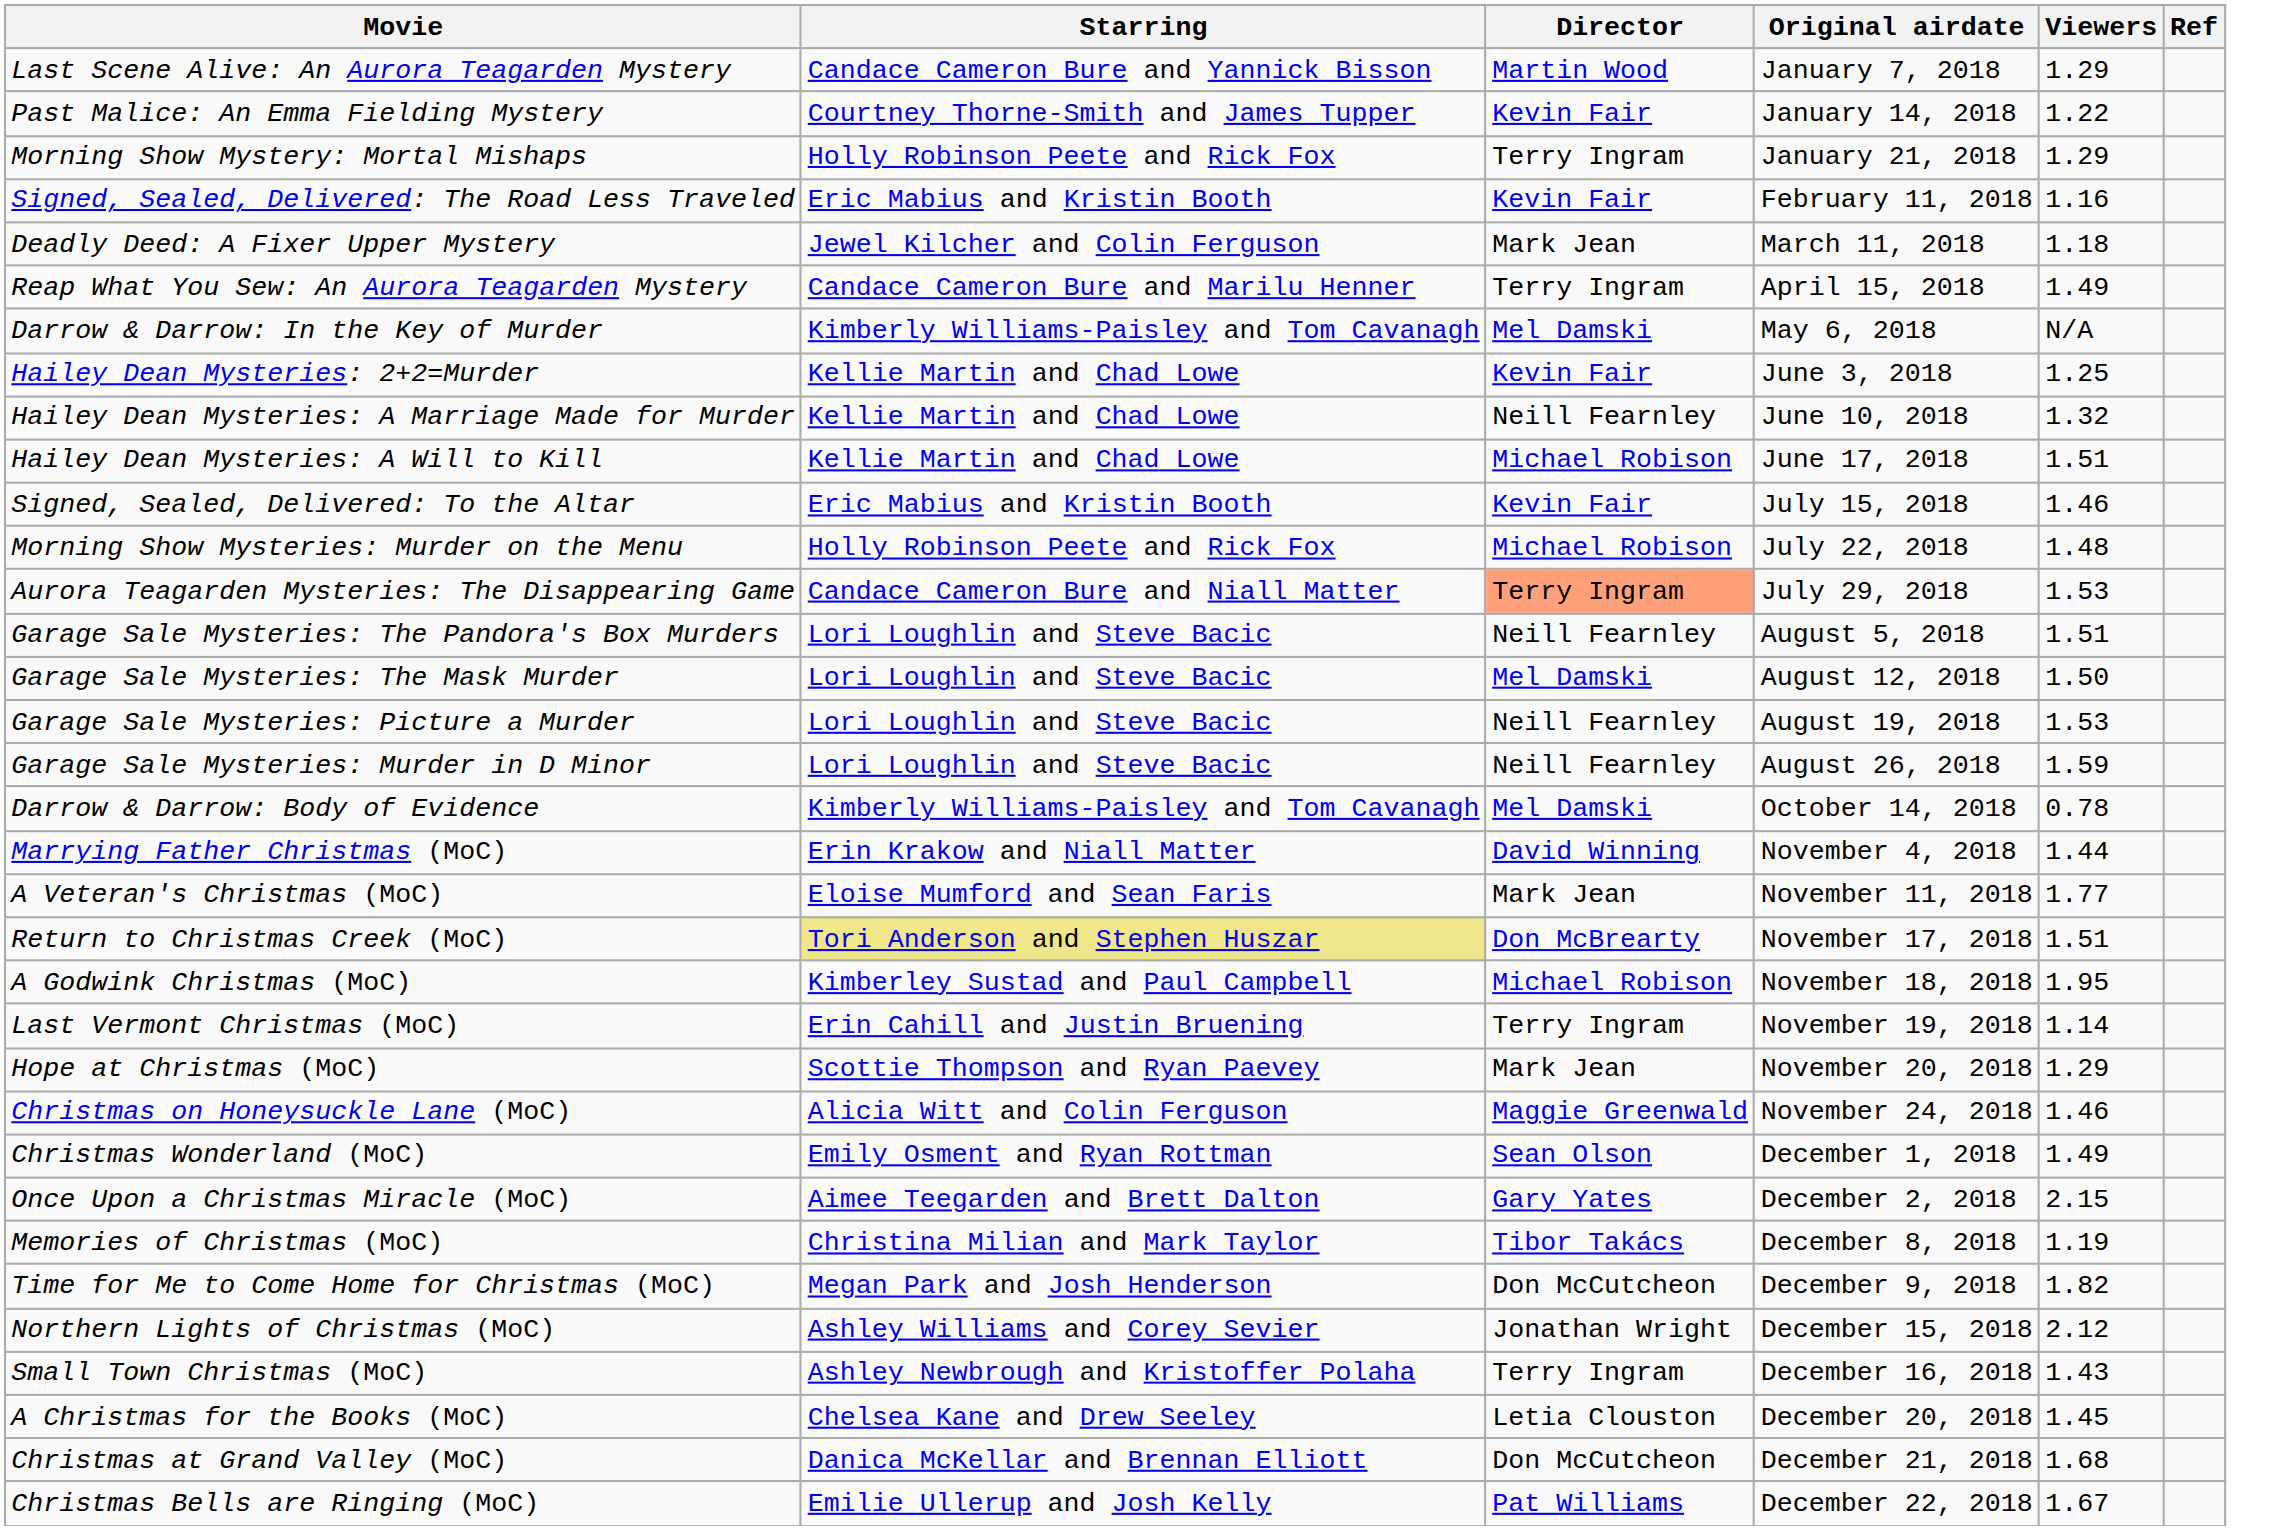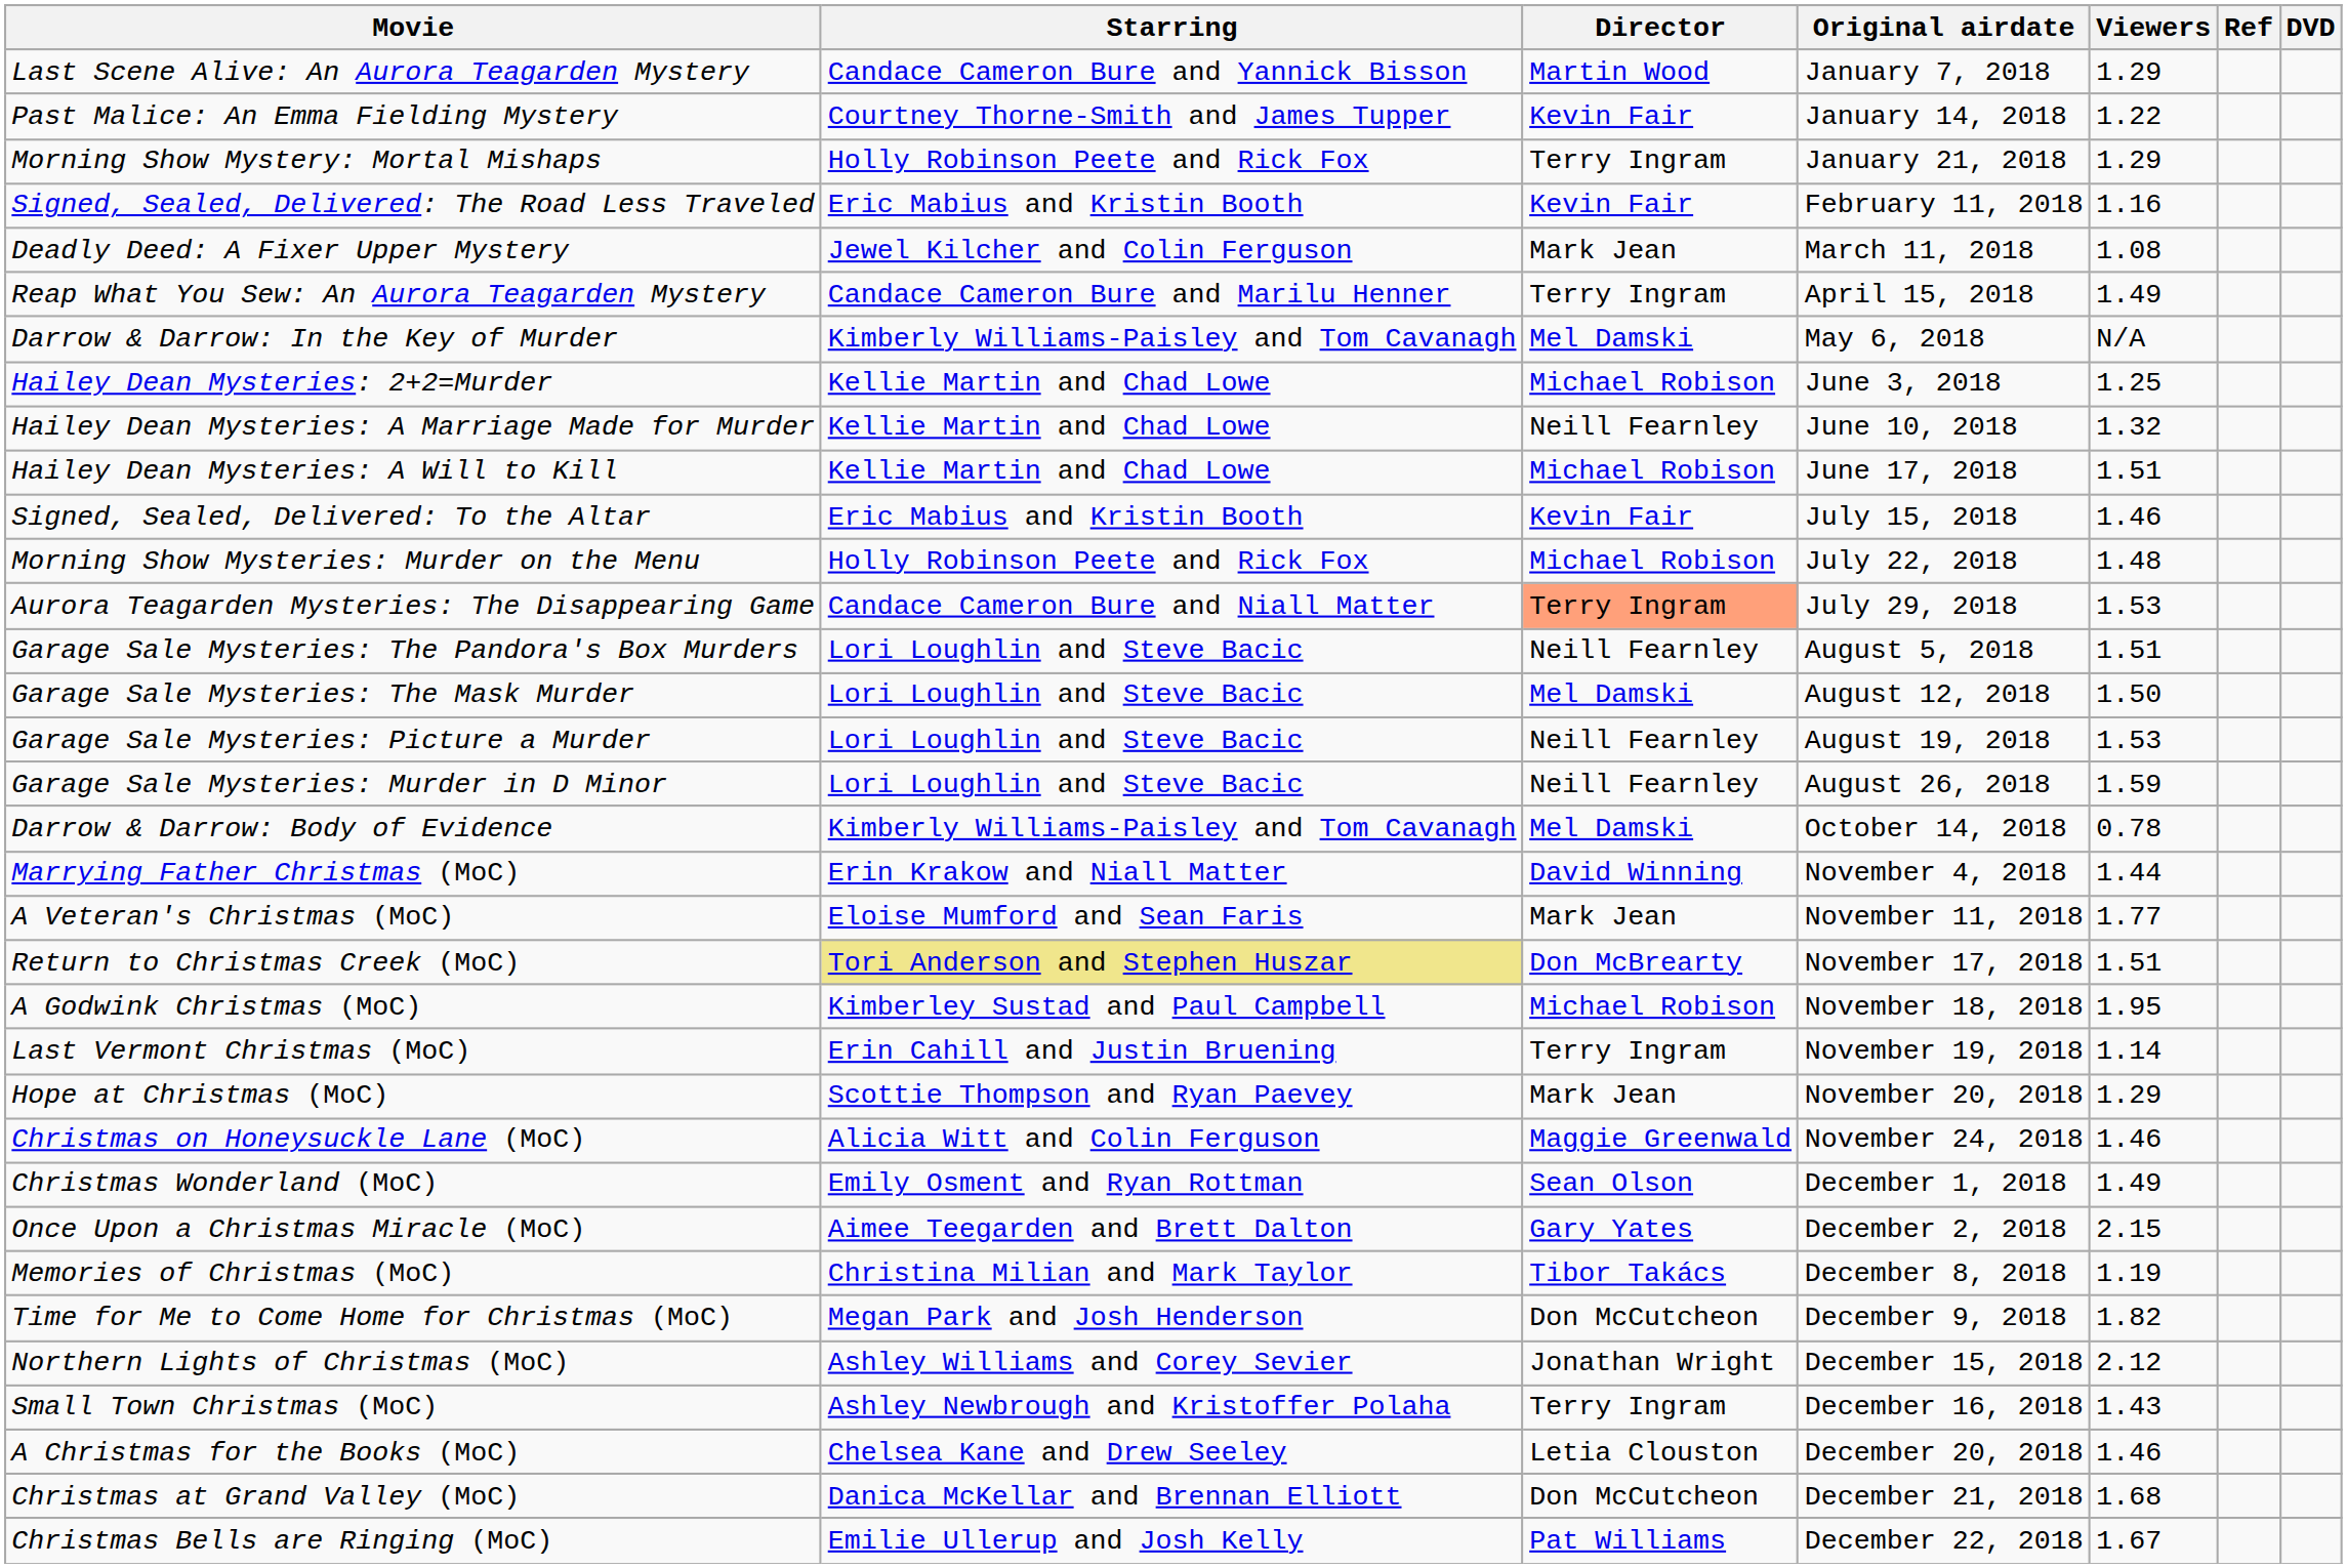+ column: DVD
Deadly Deed: A Fixer Upper Mystery | Viewers: 1.18 -> 1.08
Hailey Dean Mysteries: 2+2=Murder | Director: Kevin Fair -> Michael Robison
A Christmas for the Books (MoC) | Viewers: 1.45 -> 1.46
